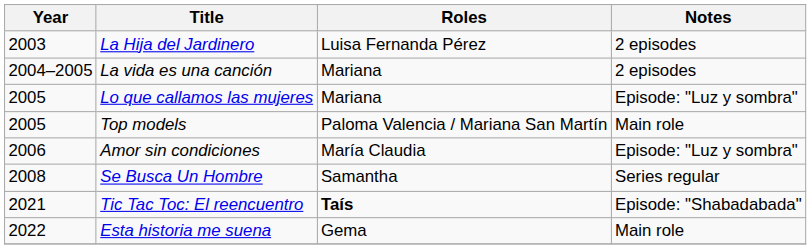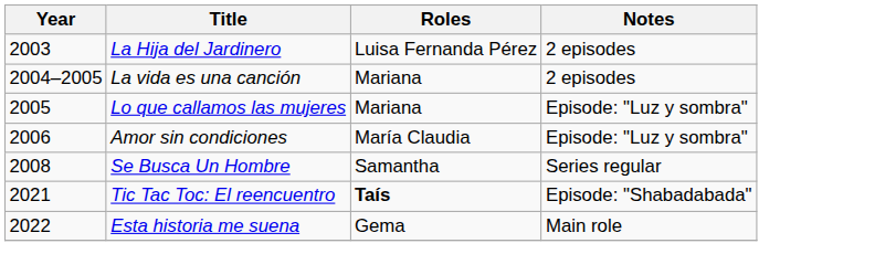- row: 2005 | Top models | Paloma Valencia / Mariana San Martín | Main role
